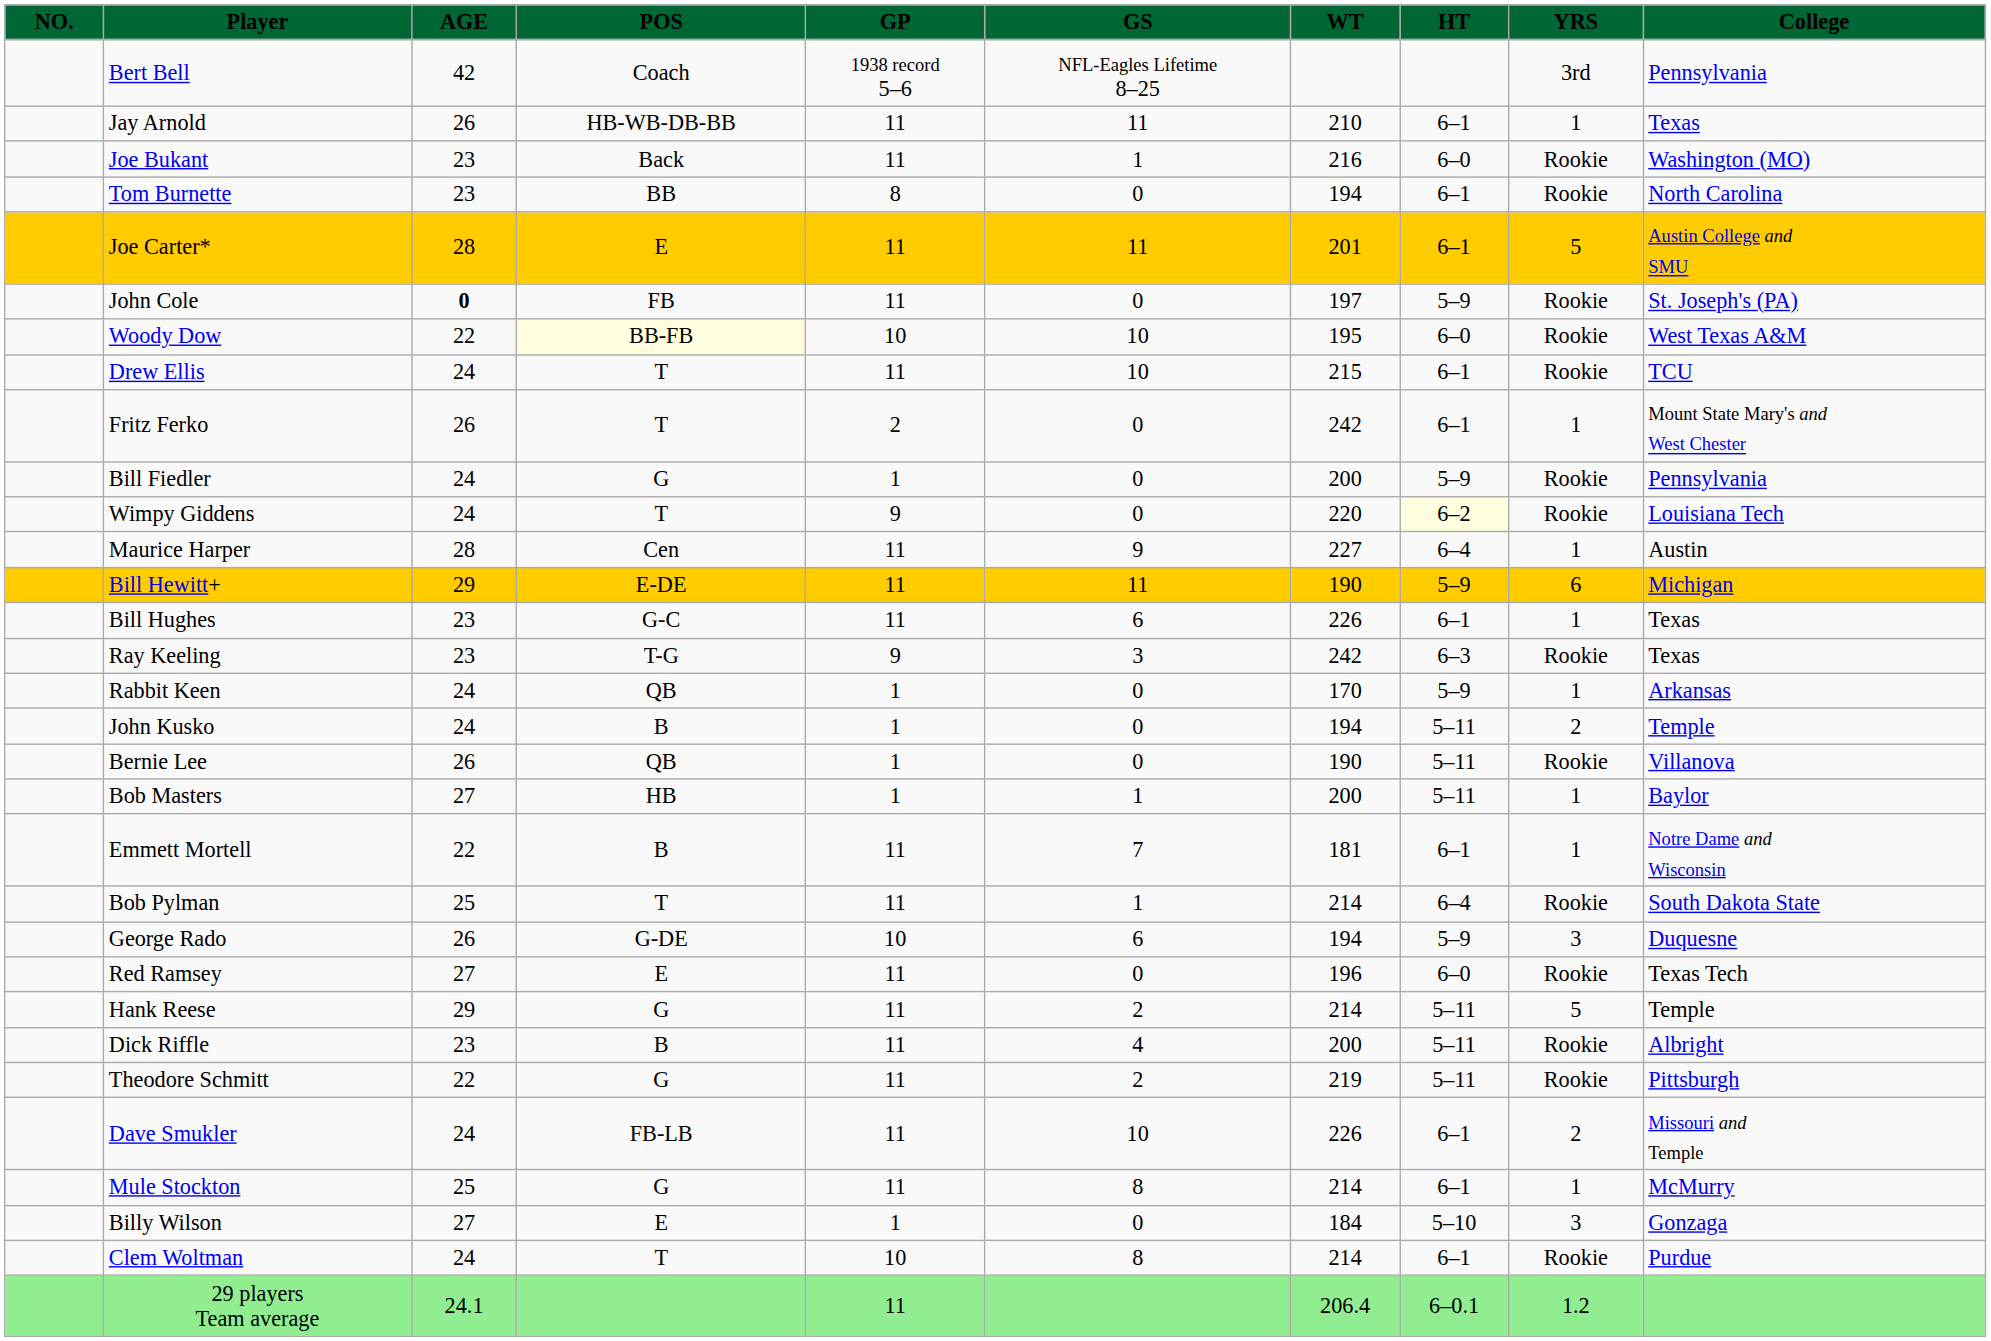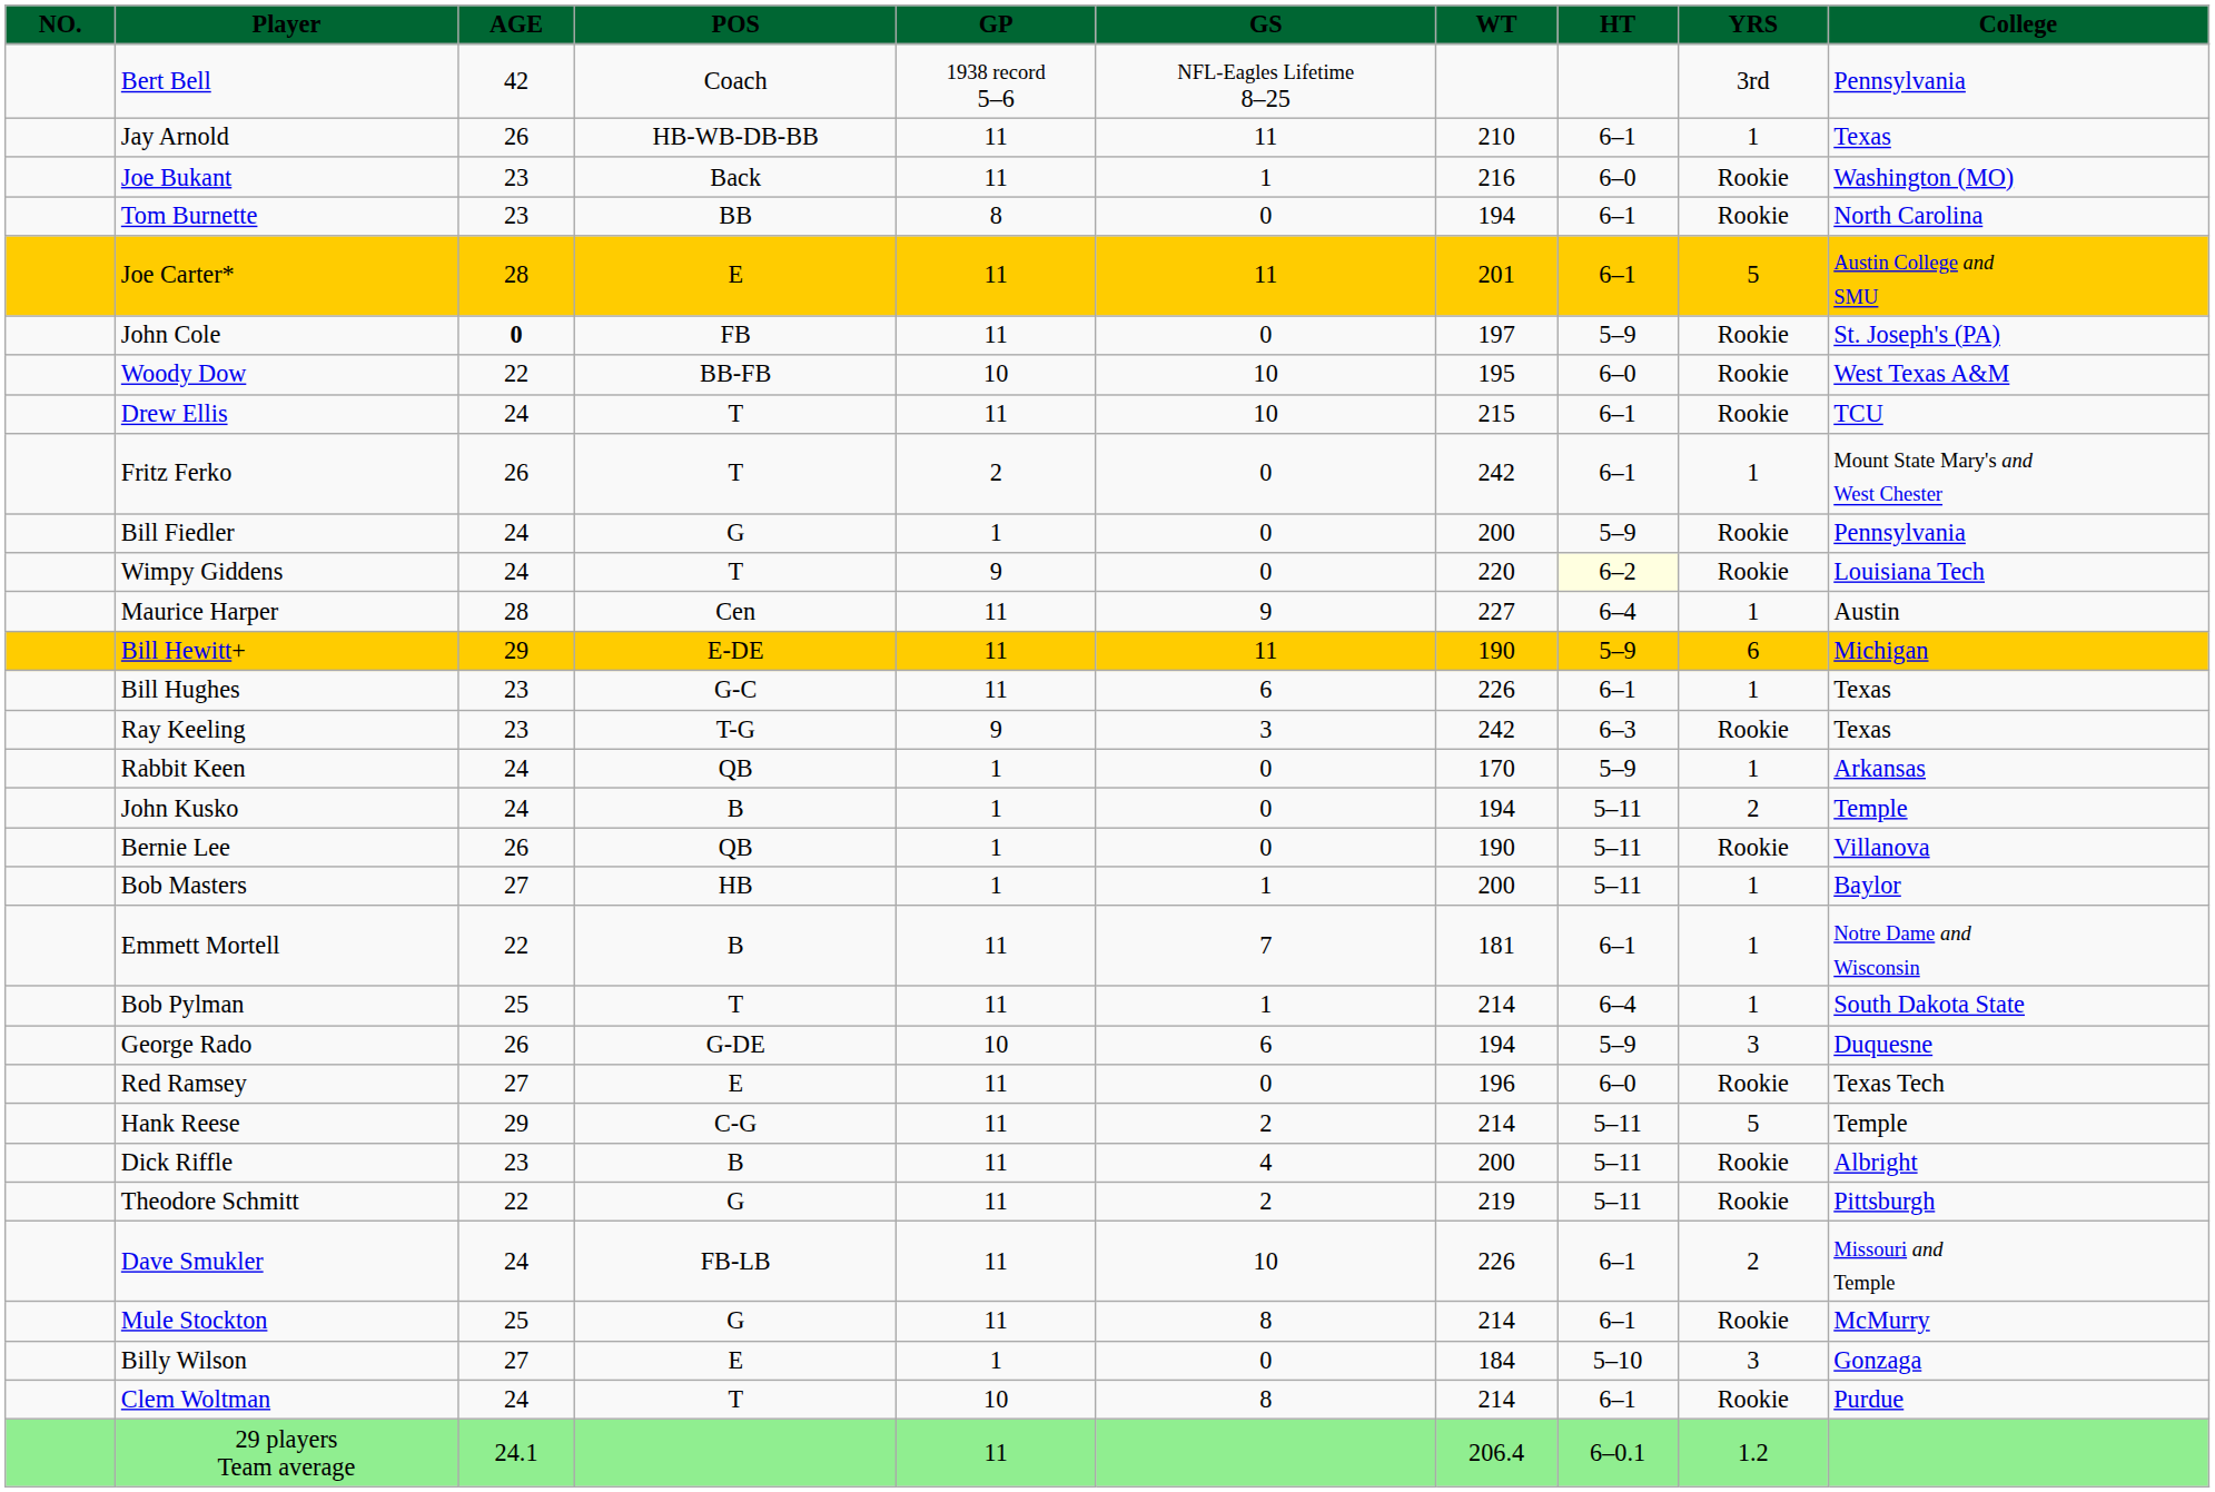Woody Dow | POS: lightyellow background -> no background
Bob Pylman | YRS: Rookie -> 1
Hank Reese | POS: G -> C-G
Mule Stockton | YRS: 1 -> Rookie
